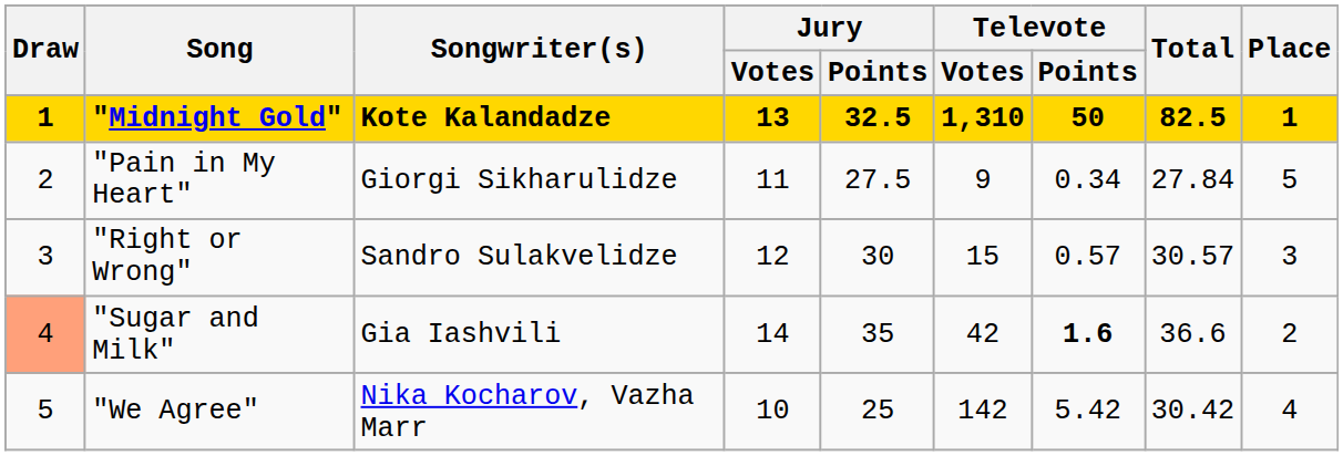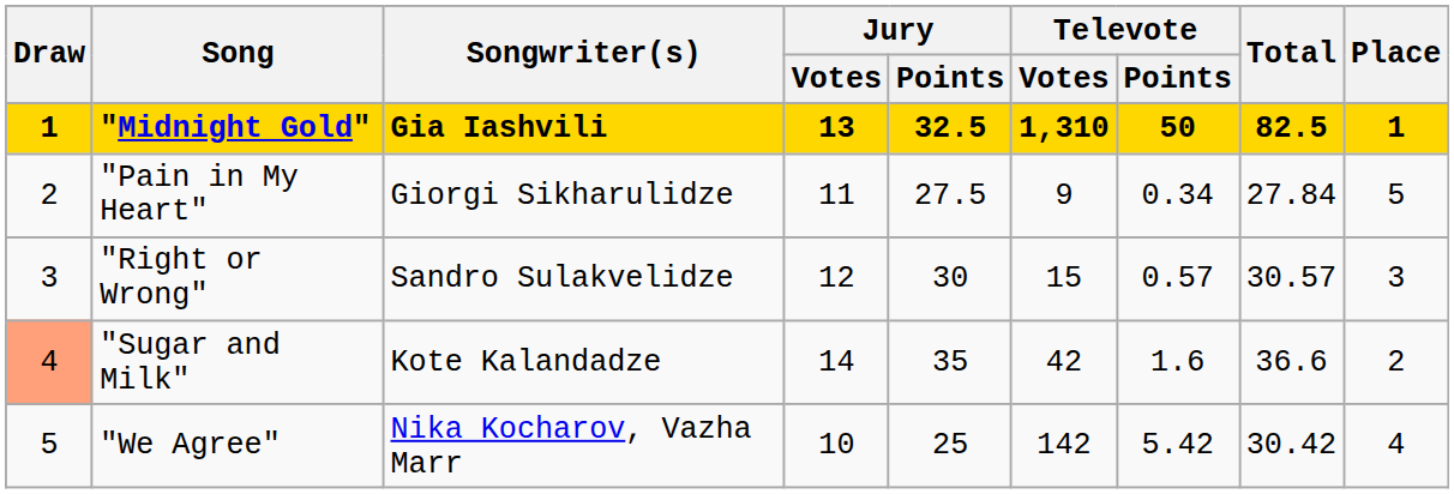"Midnight Gold" | Songwriter(s): Kote Kalandadze -> Gia Iashvili
"Sugar and Milk" | Songwriter(s): Gia Iashvili -> Kote Kalandadze
"Sugar and Milk" | Televote / Points: bold -> normal
